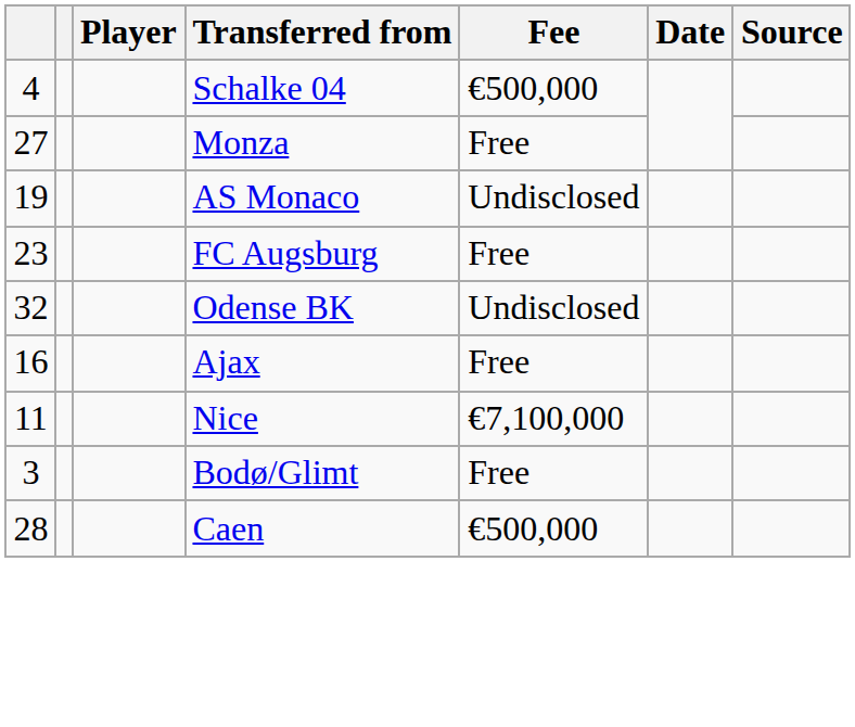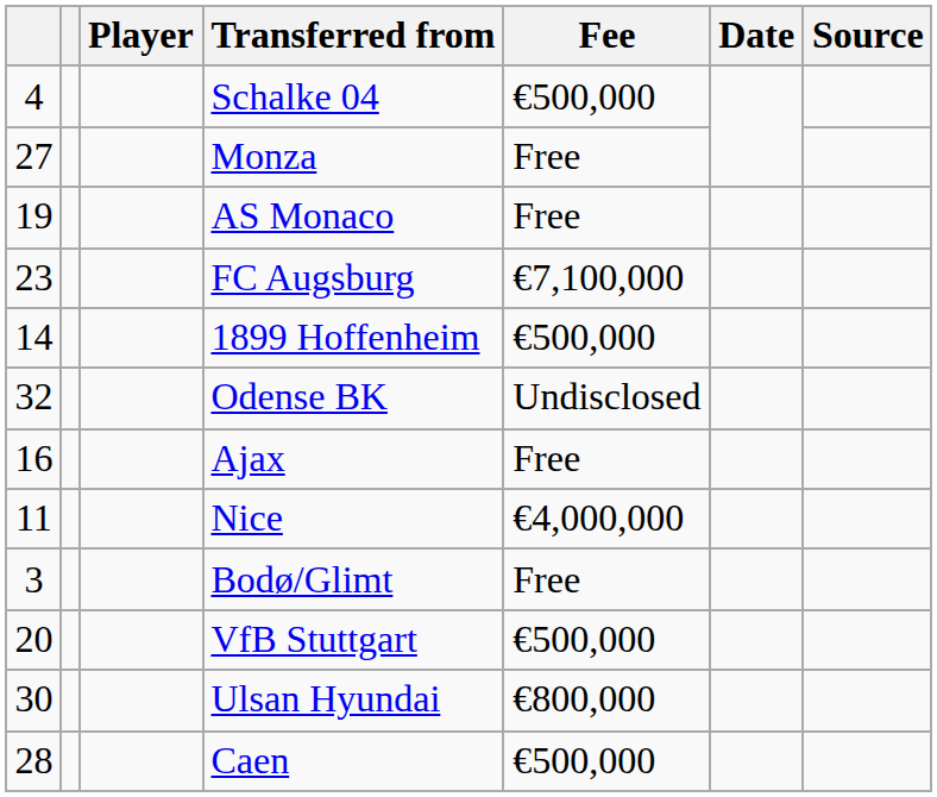AS Monaco | Fee: Undisclosed -> Free
FC Augsburg | Fee: Free -> €7,100,000
+ row: 14 | 1899 Hoffenheim | €500,000
Nice | Fee: €7,100,000 -> €4,000,000
+ row: 20 | VfB Stuttgart | €500,000
+ row: 30 | Ulsan Hyundai | €800,000
